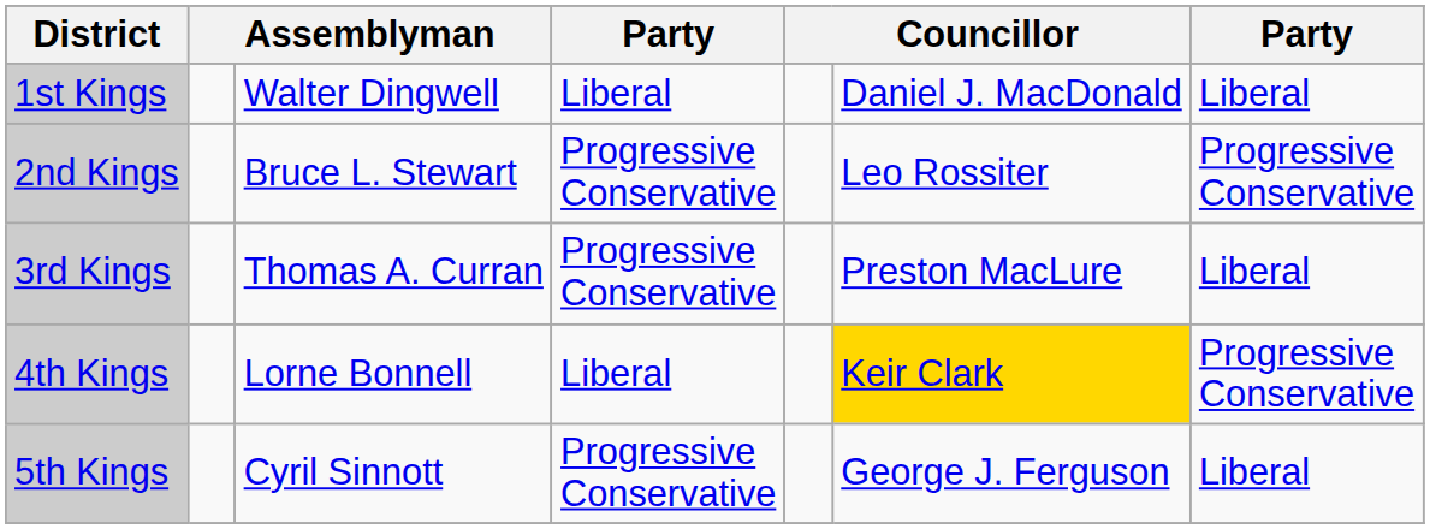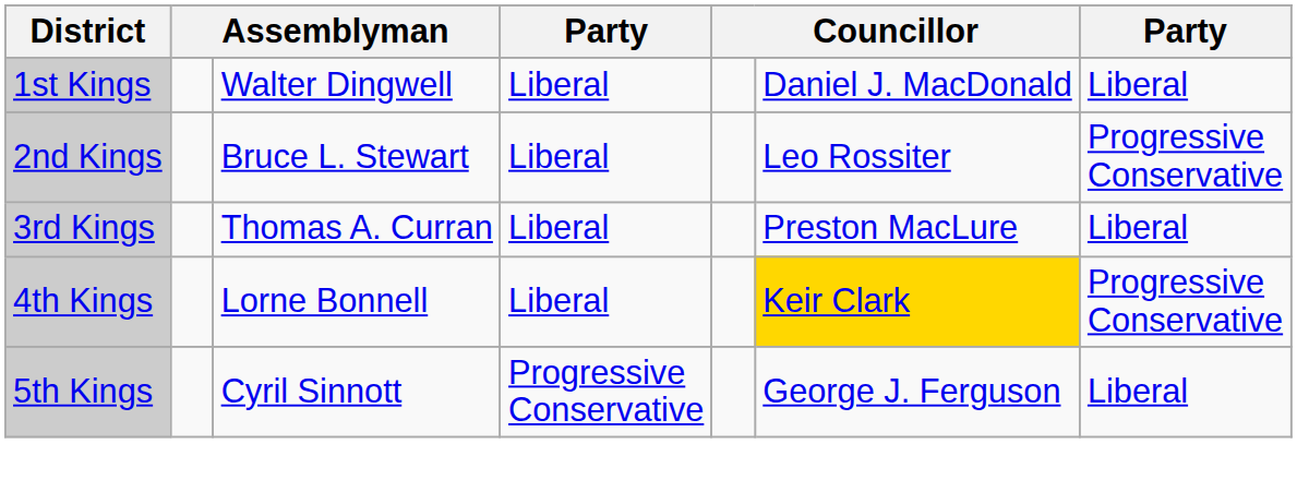2nd Kings | column 4: Progressive Conservative -> Liberal
3rd Kings | column 4: Progressive Conservative -> Liberal
